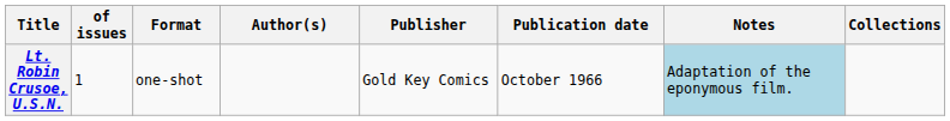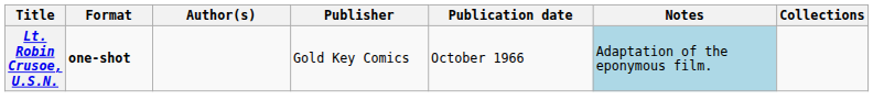- column: of issues | 1
Lt. Robin Crusoe, U.S.N. | Format: normal -> bold
